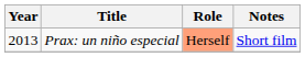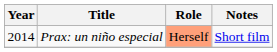Prax: un niño especial | Year: 2013 -> 2014
